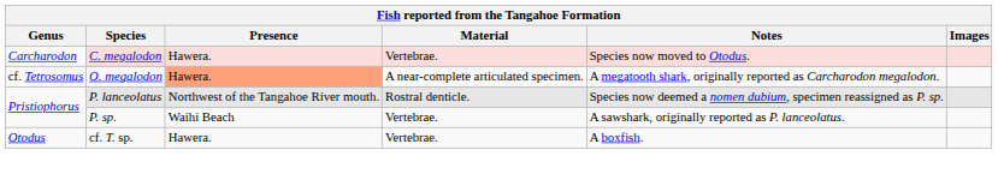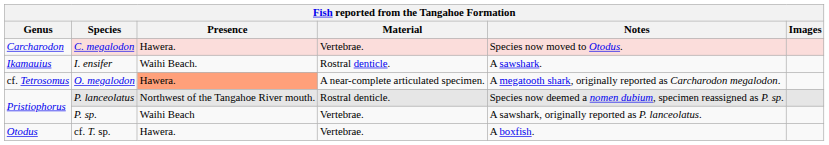+ row: Ikamauius | I. ensifer | Waihi Beach. | Rostral denticle. | A sawshark.
